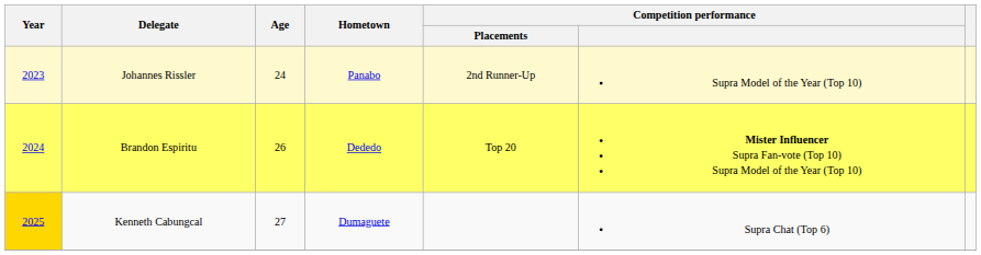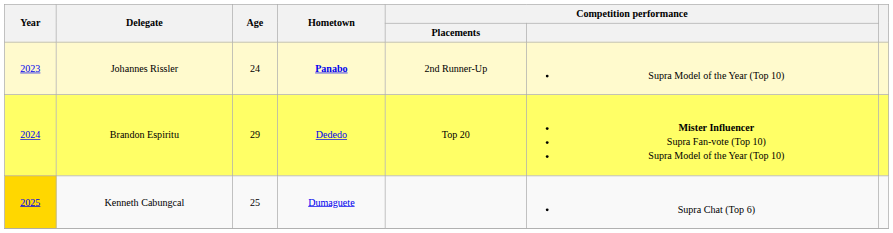Johannes Rissler | Hometown: normal -> bold
Brandon Espiritu | Age: 26 -> 29
Kenneth Cabungcal | Age: 27 -> 25
